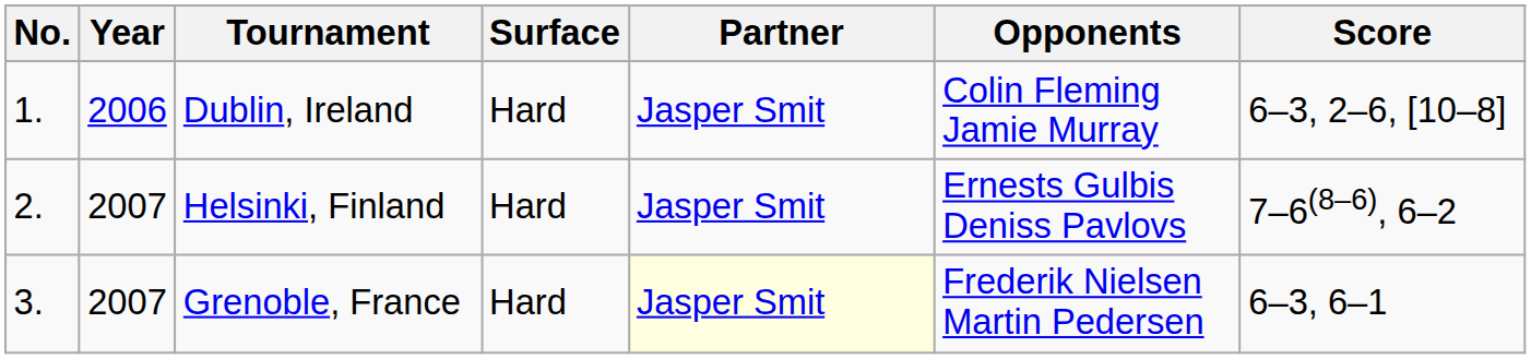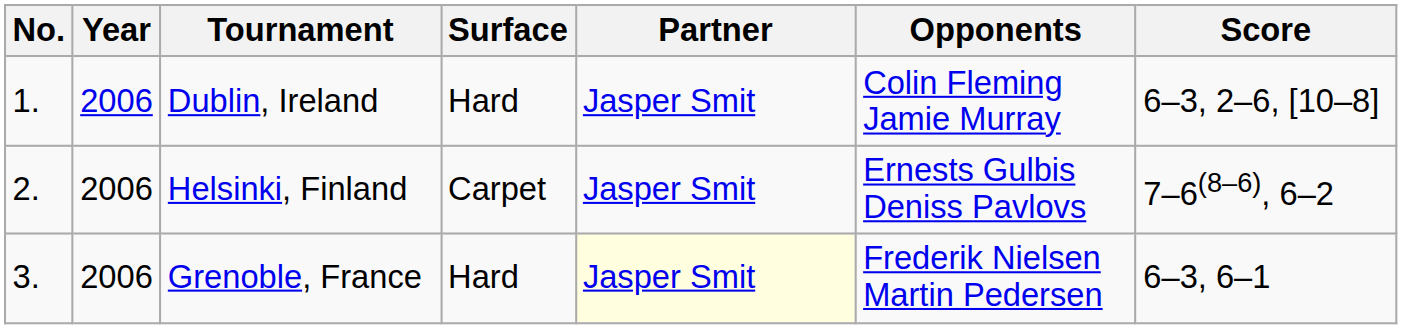Helsinki, Finland | Year: 2007 -> 2006
Helsinki, Finland | Surface: Hard -> Carpet
Grenoble, France | Year: 2007 -> 2006
